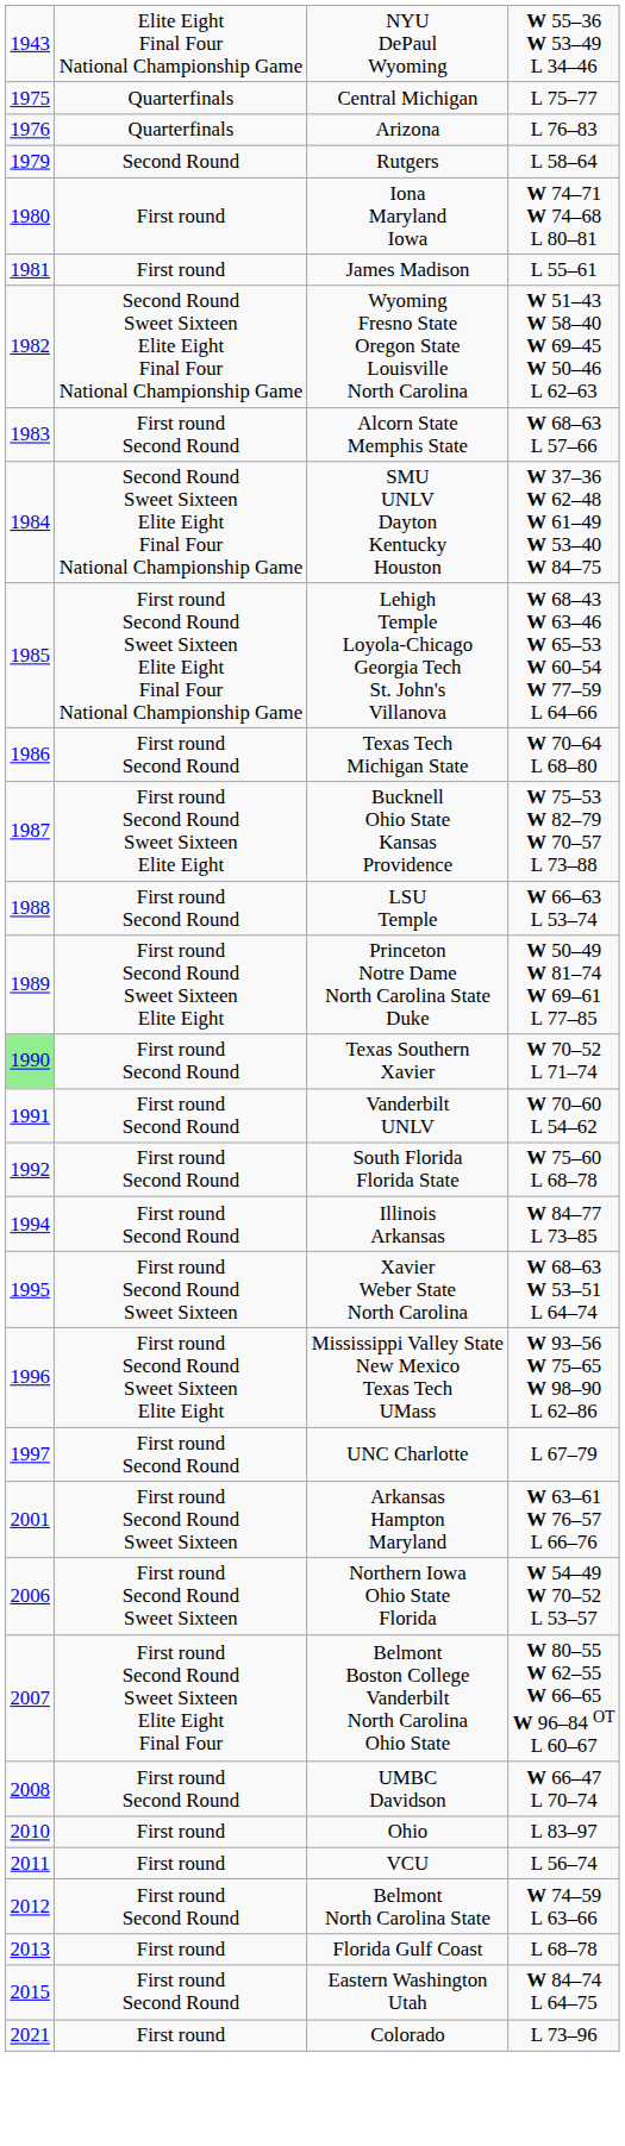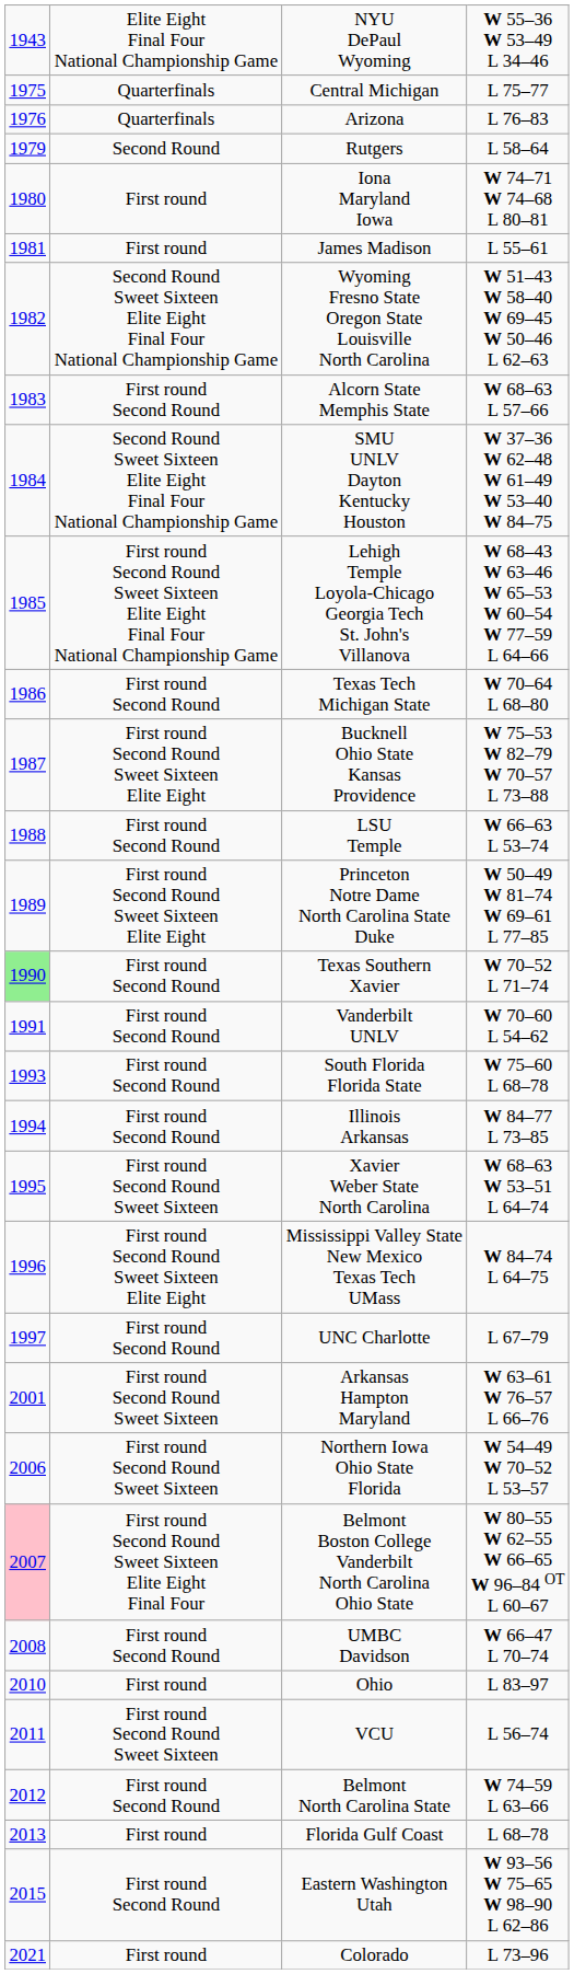South Florida Florida State | column 1: 1992 -> 1993
Mississippi Valley State New Mexico Texas Tech UMass | column 4: W 93–56 W 75–65 W 98–90 L 62–86 -> W 84–74 L 64–75
Belmont Boston College Vanderbilt North Carolina Ohio State | column 1: no background -> pink background
VCU | column 2: First round -> First round Second Round Sweet Sixteen
Eastern Washington Utah | column 4: W 84–74 L 64–75 -> W 93–56 W 75–65 W 98–90 L 62–86
